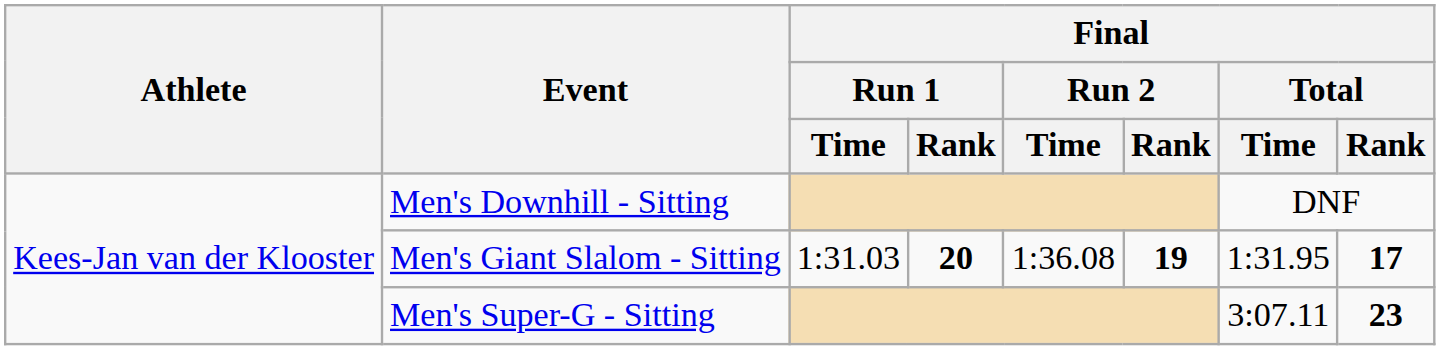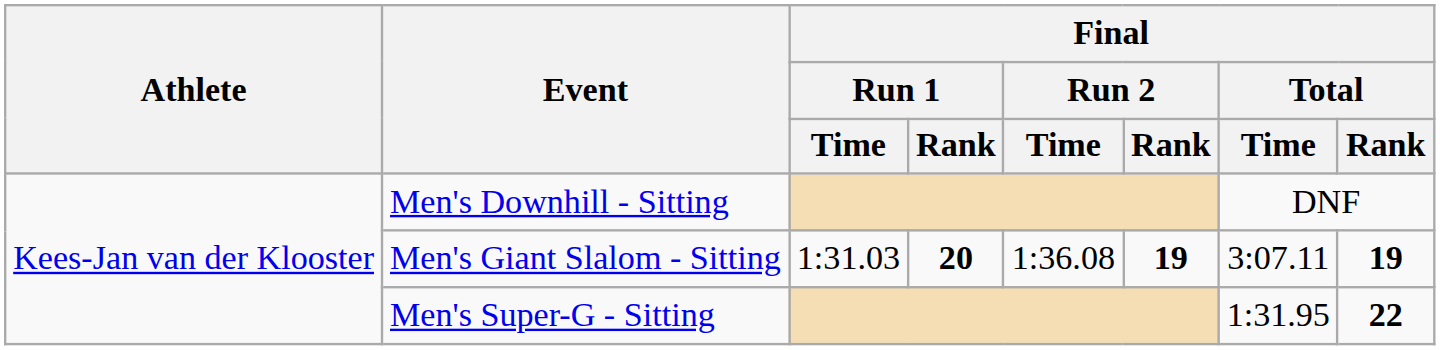Men's Giant Slalom - Sitting | Final / Total / Time: 1:31.95 -> 3:07.11
Men's Giant Slalom - Sitting | Final / Total / Rank: 17 -> 19
Men's Super-G - Sitting | Final / Total / Time: 3:07.11 -> 1:31.95
Men's Super-G - Sitting | Final / Total / Rank: 23 -> 22
